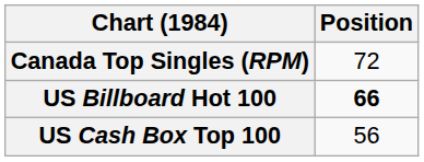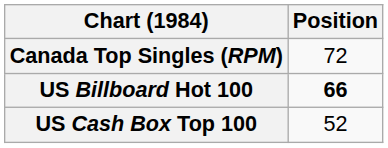US Cash Box Top 100 | Position: 56 -> 52
